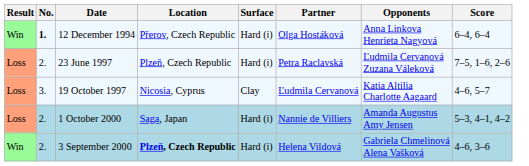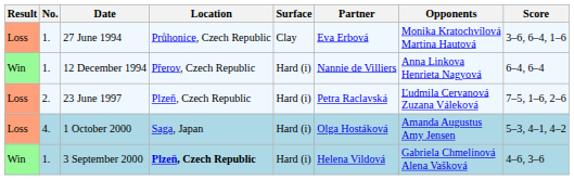+ row: Loss | 1. | 27 June 1994 | Průhonice, Czech Republic | Clay | Eva Erbová | Monika Kratochvílová Martina Hautová | 3–6, 6–4, 1–6
12 December 1994 | No.: bold -> normal
12 December 1994 | Partner: Olga Hostáková -> Nannie de Villiers
- row: Loss | 3. | 19 October 1997 | Nicosia, Cyprus | Clay | Ľudmila Cervanová | Katia Altilia Charlotte Aagaard | 4–6, 5–7
1 October 2000 | No.: 2. -> 4.
1 October 2000 | Partner: Nannie de Villiers -> Olga Hostáková
3 September 2000 | No.: 2. -> 1.
